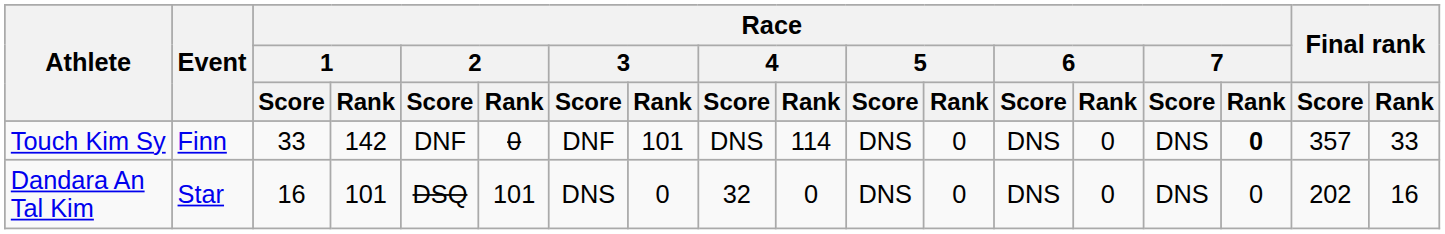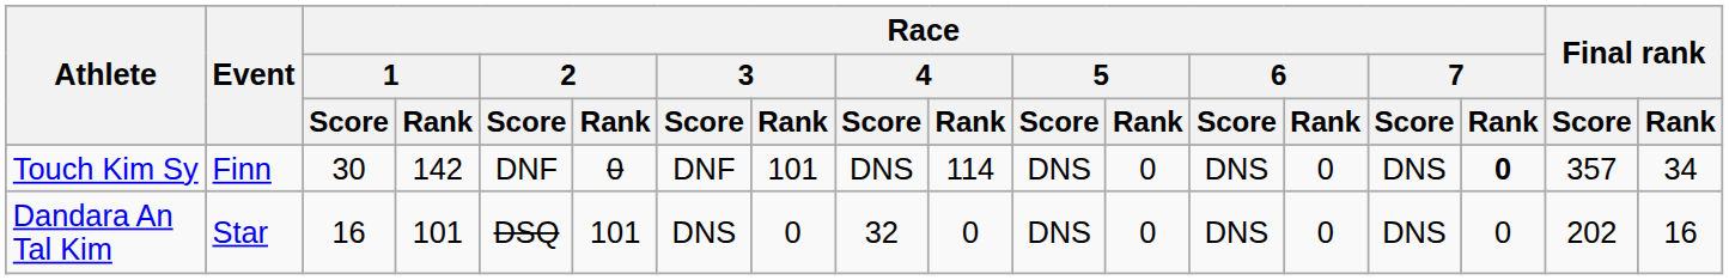Touch Kim Sy | Race / 1 / Score: 33 -> 30
Touch Kim Sy | Final rank / Rank: 33 -> 34
